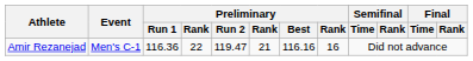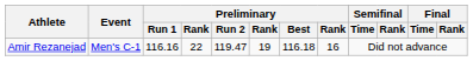Amir Rezanejad | Preliminary / Run 1: 116.36 -> 116.16
Amir Rezanejad | column 6: 21 -> 19
Amir Rezanejad | Preliminary / Best: 116.16 -> 116.18
